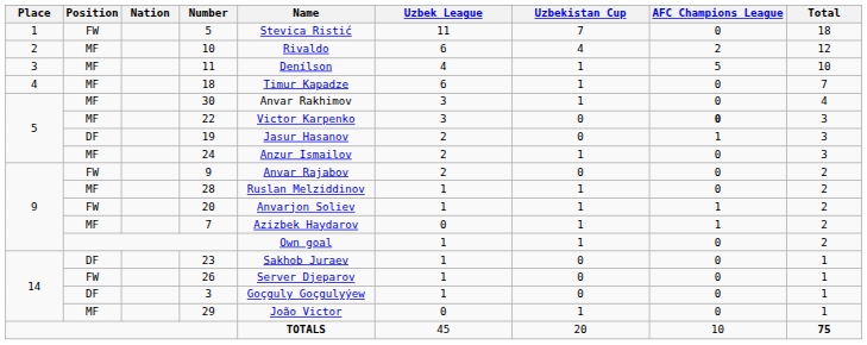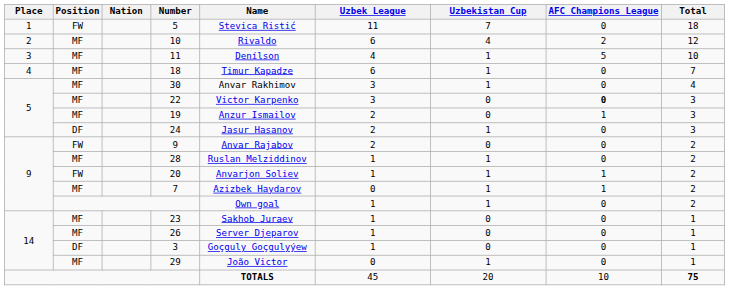19 | Position: DF -> MF
19 | Name: Jasur Hasanov -> Anzur Ismailov
24 | Position: MF -> DF
24 | Name: Anzur Ismailov -> Jasur Hasanov
23 | Position: DF -> MF
26 | Position: FW -> MF
